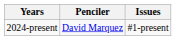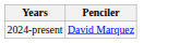- column: Issues | #1-present
